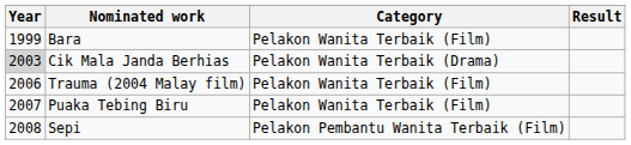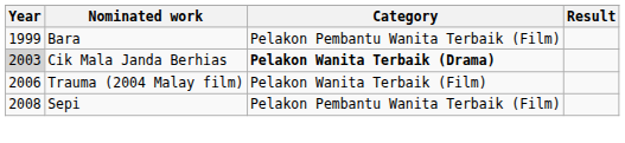Bara | Category: Pelakon Wanita Terbaik (Film) -> Pelakon Pembantu Wanita Terbaik (Film)
Cik Mala Janda Berhias | Category: normal -> bold
- row: 2007 | Puaka Tebing Biru | Pelakon Wanita Terbaik (Film)
